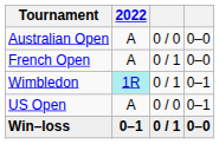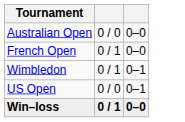- column: 2022 | A | A | 1R | A | 0–1
